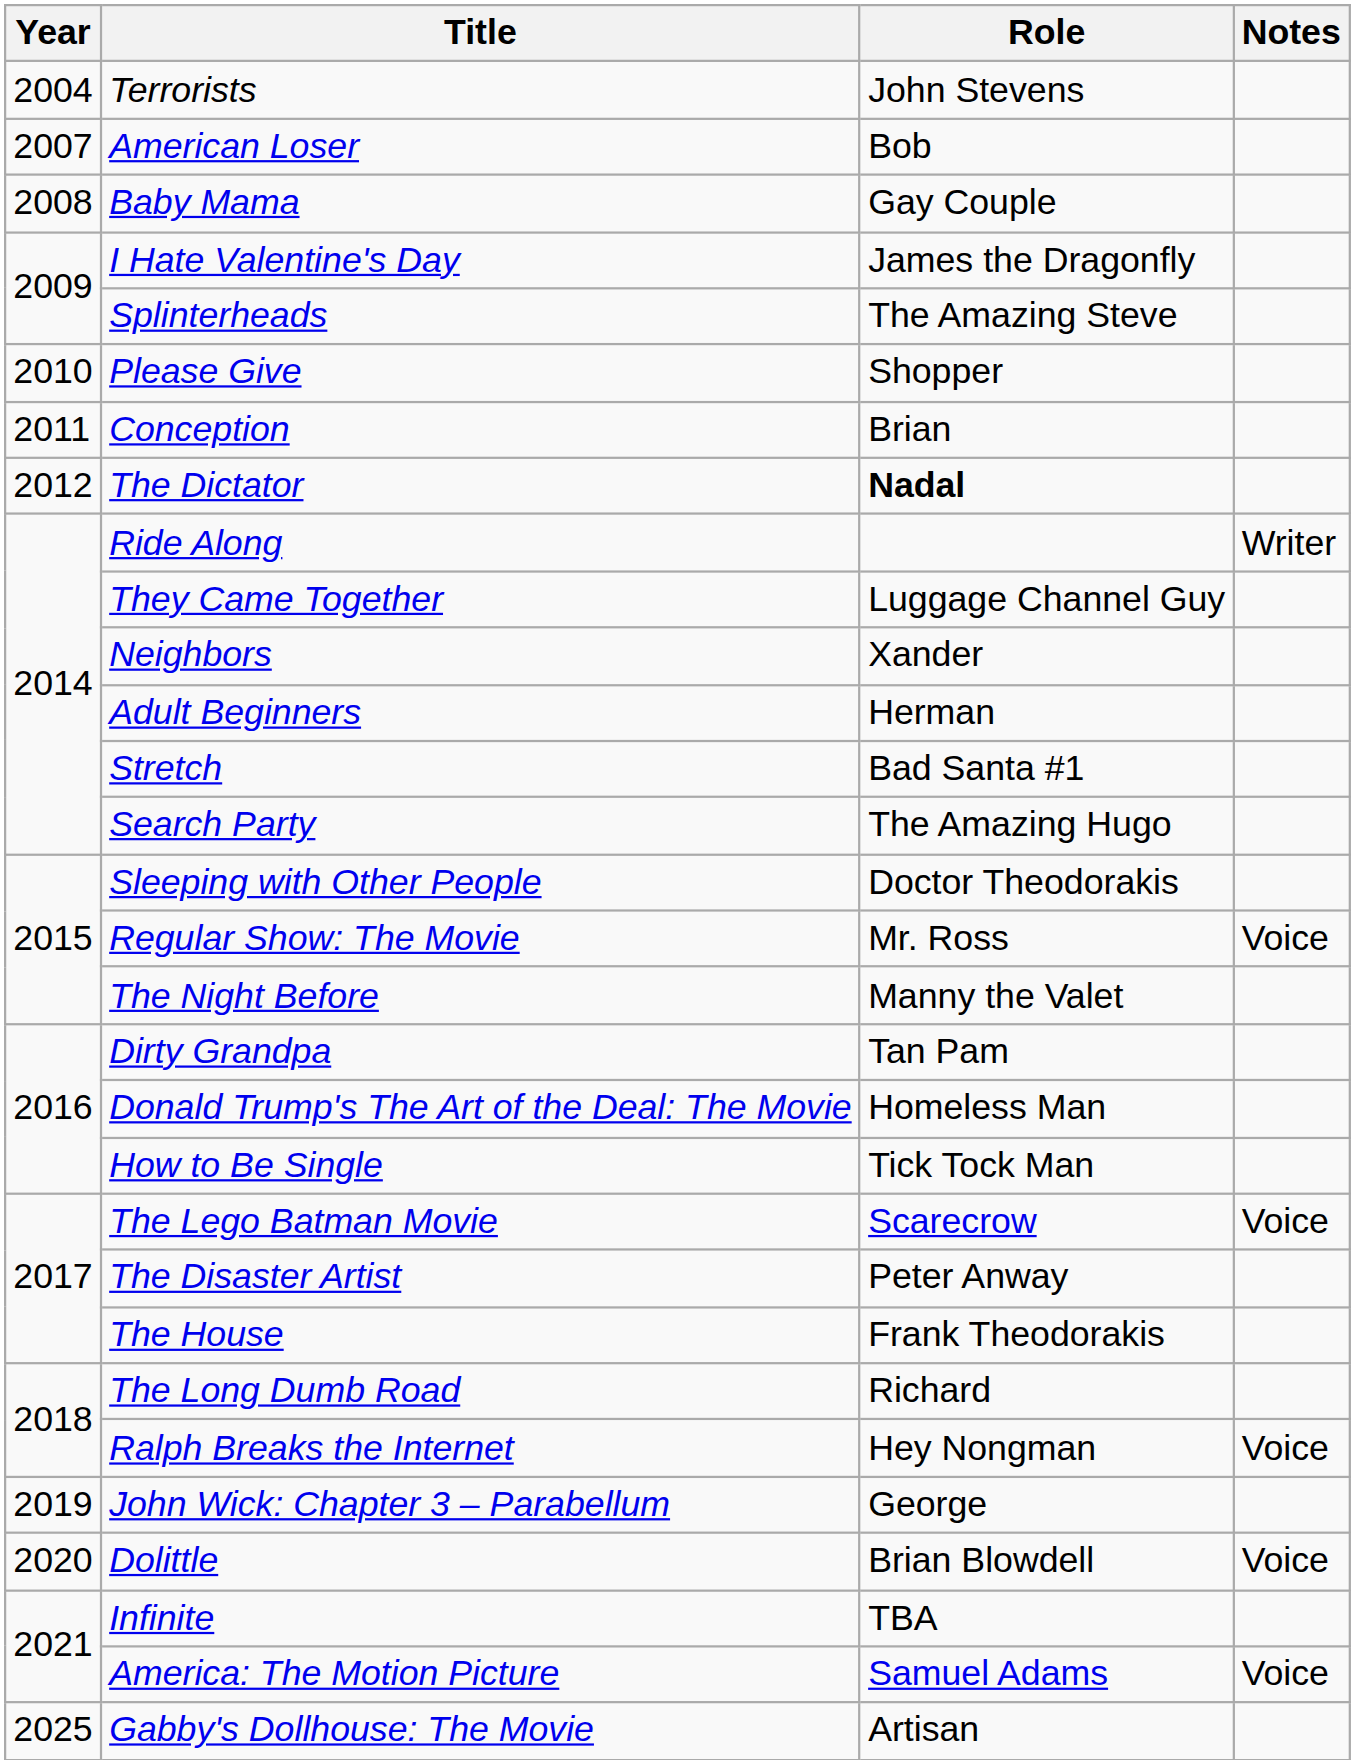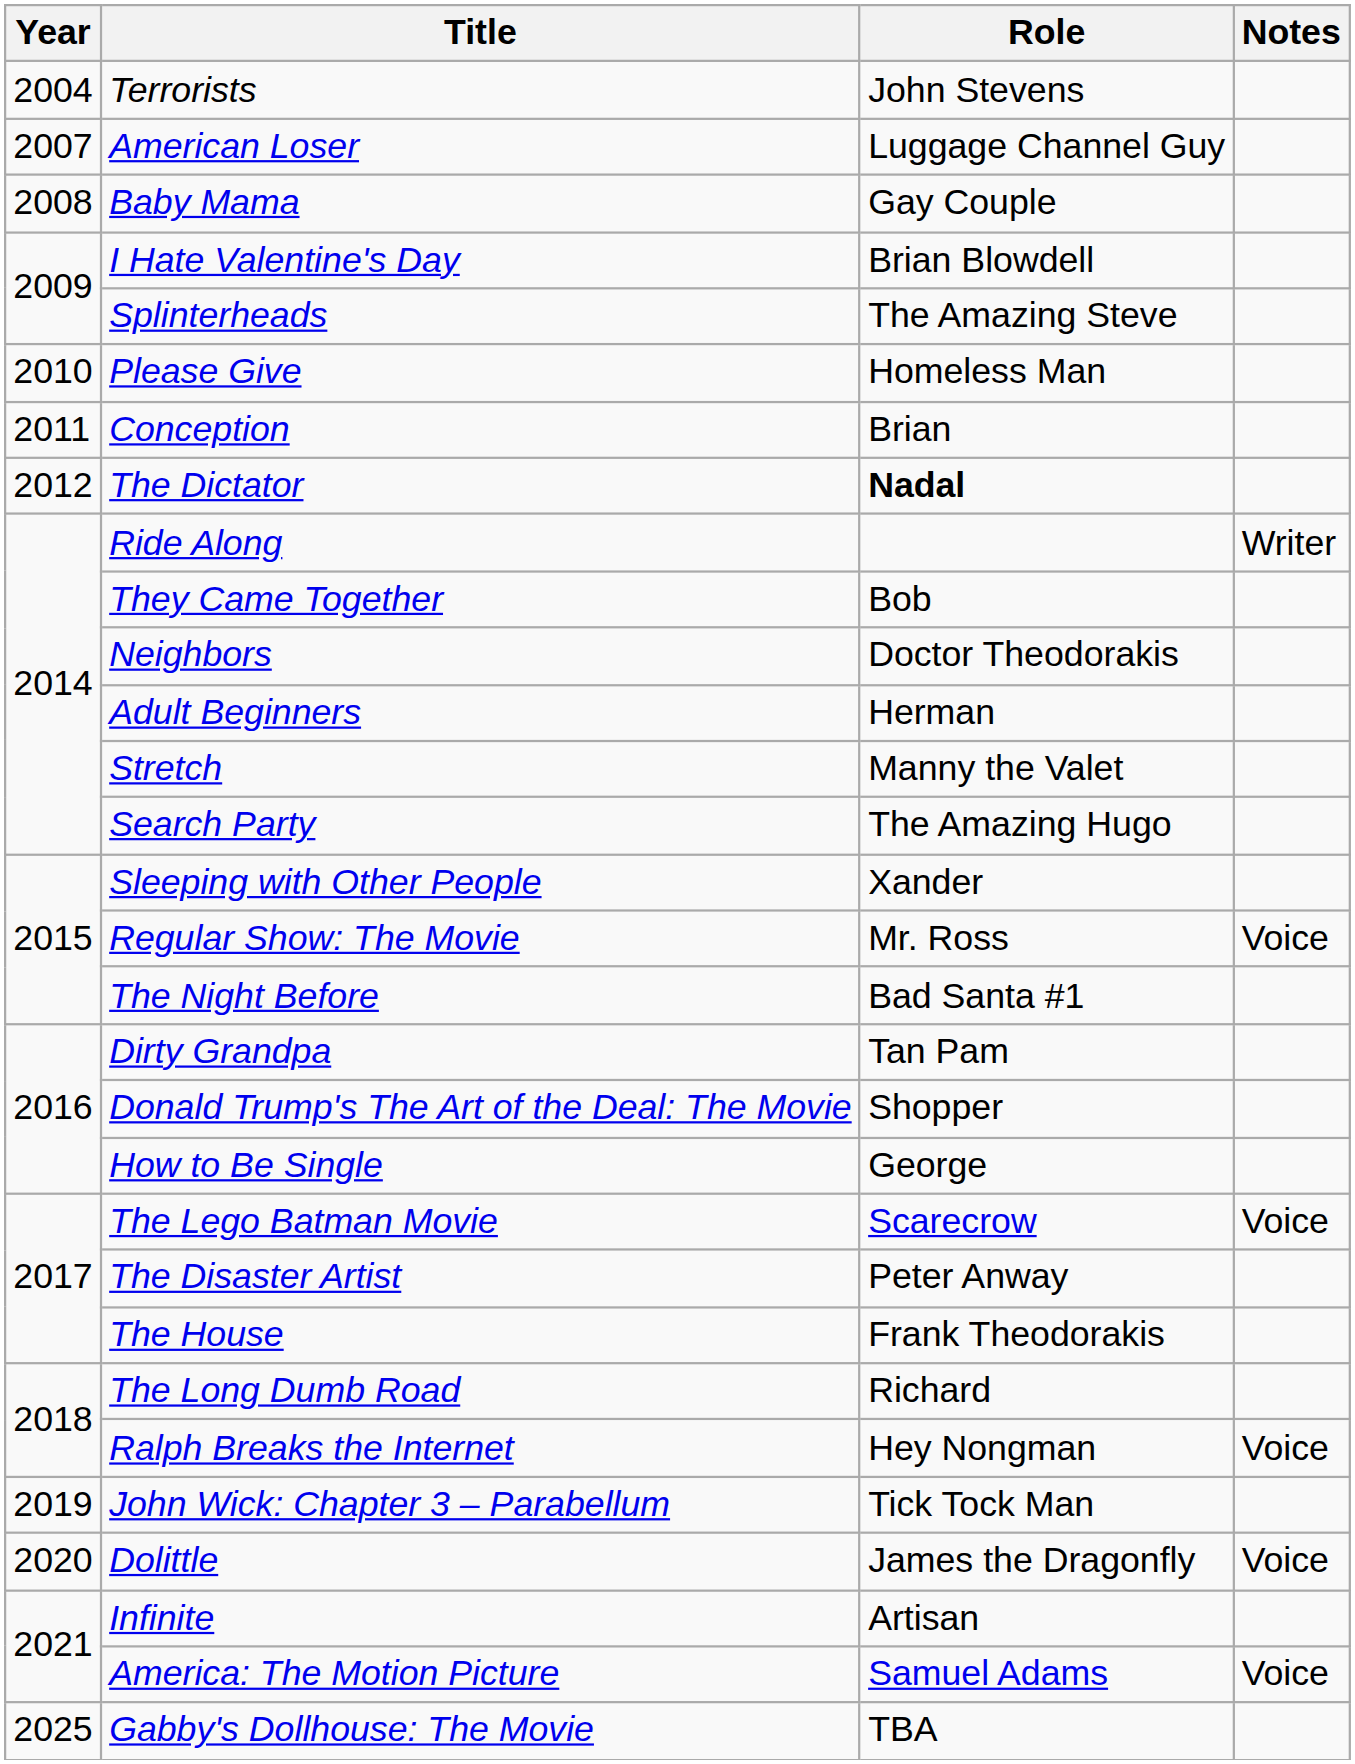American Loser | Role: Bob -> Luggage Channel Guy
I Hate Valentine's Day | Role: James the Dragonfly -> Brian Blowdell
Please Give | Role: Shopper -> Homeless Man
They Came Together | Role: Luggage Channel Guy -> Bob
Neighbors | Role: Xander -> Doctor Theodorakis
Stretch | Role: Bad Santa #1 -> Manny the Valet
Sleeping with Other People | Role: Doctor Theodorakis -> Xander
The Night Before | Role: Manny the Valet -> Bad Santa #1
Donald Trump's The Art of the Deal: The Movie | Role: Homeless Man -> Shopper
How to Be Single | Role: Tick Tock Man -> George
John Wick: Chapter 3 – Parabellum | Role: George -> Tick Tock Man
Dolittle | Role: Brian Blowdell -> James the Dragonfly
Infinite | Role: TBA -> Artisan
Gabby's Dollhouse: The Movie | Role: Artisan -> TBA
